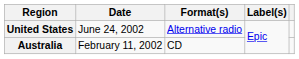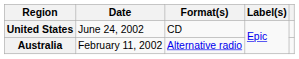United States | Format(s): Alternative radio -> CD
Australia | Format(s): CD -> Alternative radio
